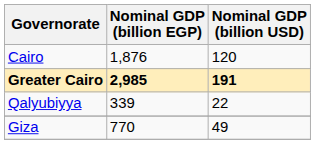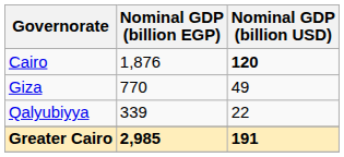Cairo | Nominal GDP (billion USD): normal -> bold
rows swapped: Giza <-> Greater Cairo
